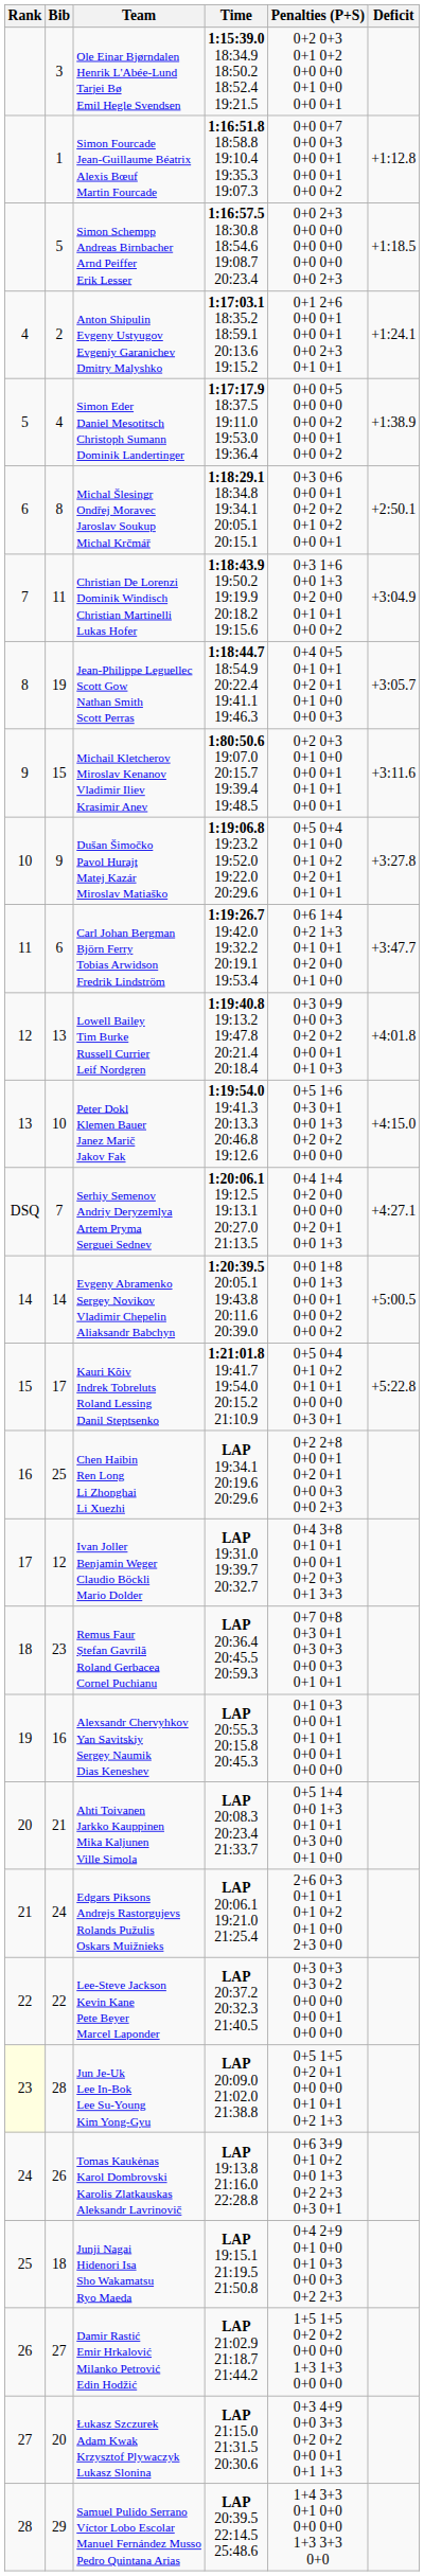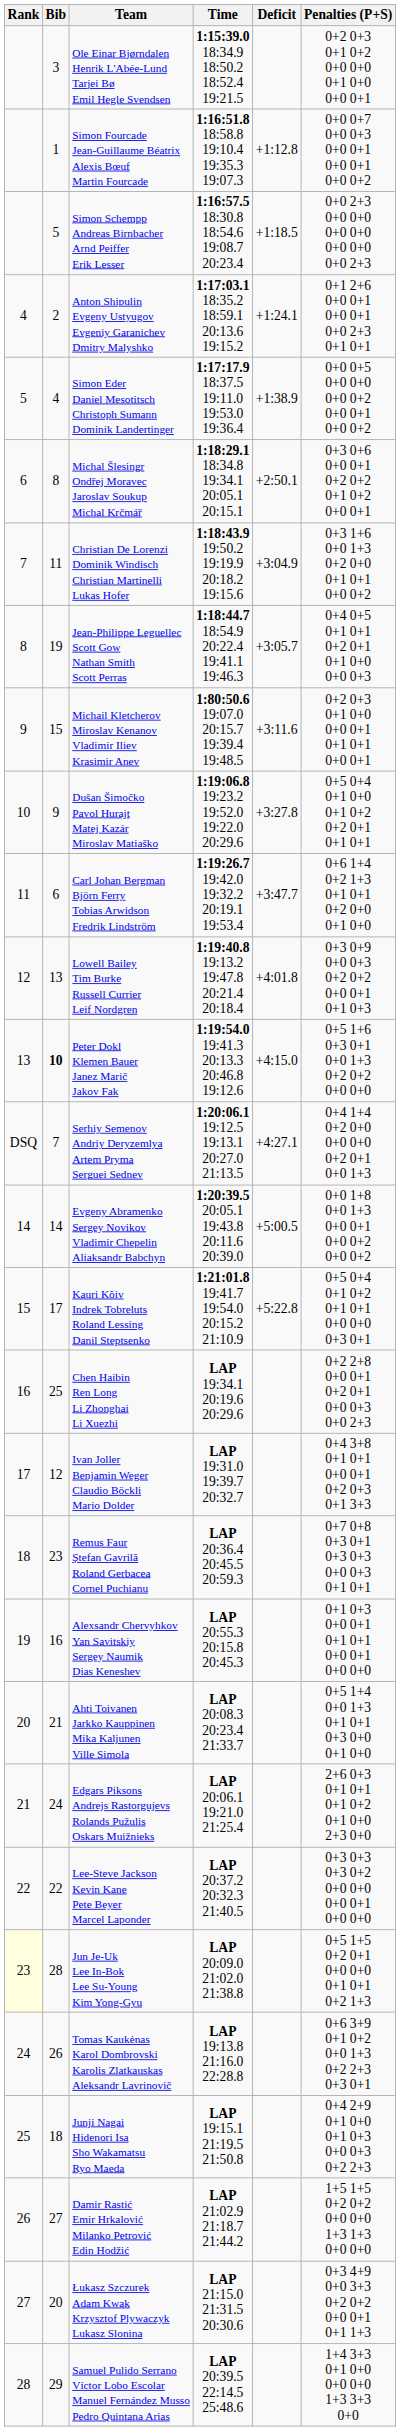columns swapped: Penalties (P+S) <-> Deficit
Peter Dokl Klemen Bauer Janez Marič Jakov Fak | Bib: normal -> bold
